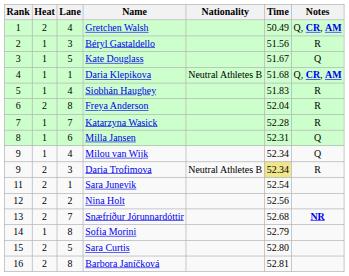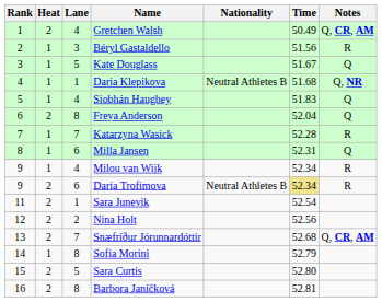Daria Klepikova | Notes: Q, CR, AM -> Q, NR
Siobhán Haughey | Notes: R -> Q
Freya Anderson | Notes: R -> Q
Milou van Wijk | Notes: Q -> R
Daria Trofimova | Lane: 3 -> 6
Snæfríður Jórunnardóttir | Notes: NR -> Q, CR, AM
